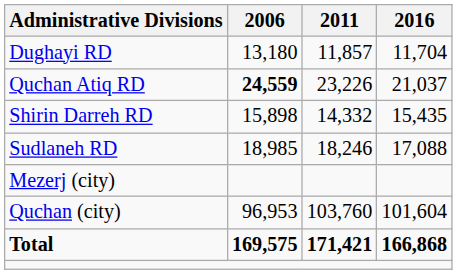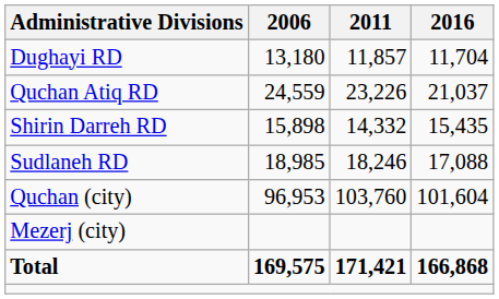Quchan Atiq RD | 2006: bold -> normal
rows swapped: Mezerj (city) <-> Quchan (city)
